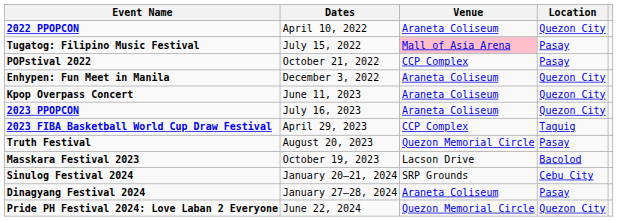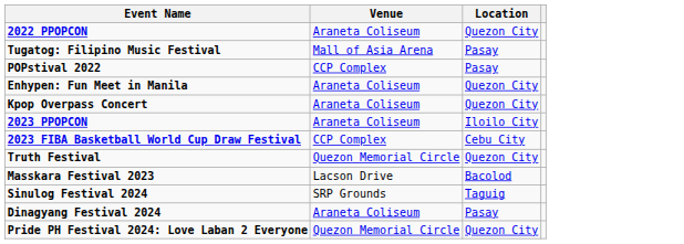- column: Dates | April 10, 2022 | July 15, 2022 | October 21, 2022 | December 3, 2022 | June 11, 2023 | July 16, 2023 | April 29, 2023 | August 20, 2023 | October 19, 2023 | January 20–21, 2024 | January 27–28, 2024 | June 22, 2024
Tugatog: Filipino Music Festival | Venue: pink background -> no background
2023 PPOPCON | Location: Quezon City -> Iloilo City
2023 FIBA Basketball World Cup Draw Festival | Location: Taguig -> Cebu City
Truth Festival | Location: Pasay -> Quezon City
Sinulog Festival 2024 | Location: Cebu City -> Taguig
